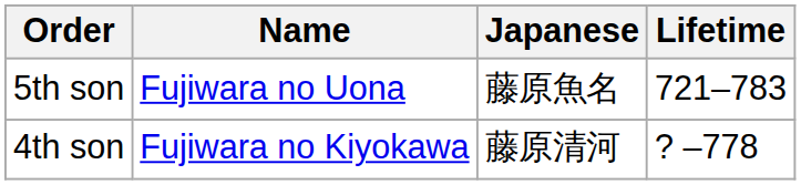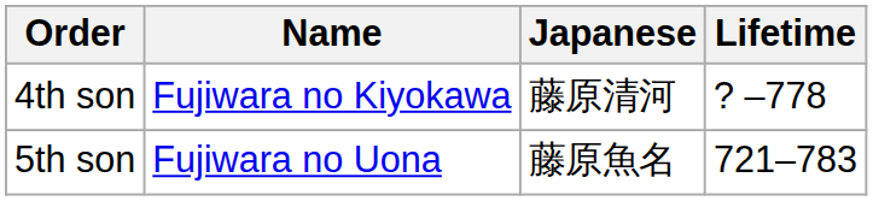rows swapped: 4th son <-> 5th son
